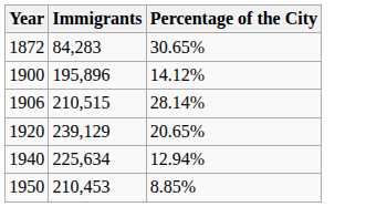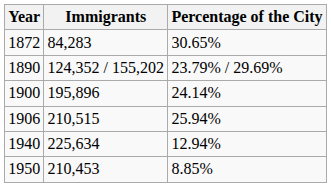+ row: 1890 | 124,352 / 155,202 | 23.79% / 29.69%
1900 | Percentage of the City: 14.12% -> 24.14%
1906 | Percentage of the City: 28.14% -> 25.94%
- row: 1920 | 239,129 | 20.65%
